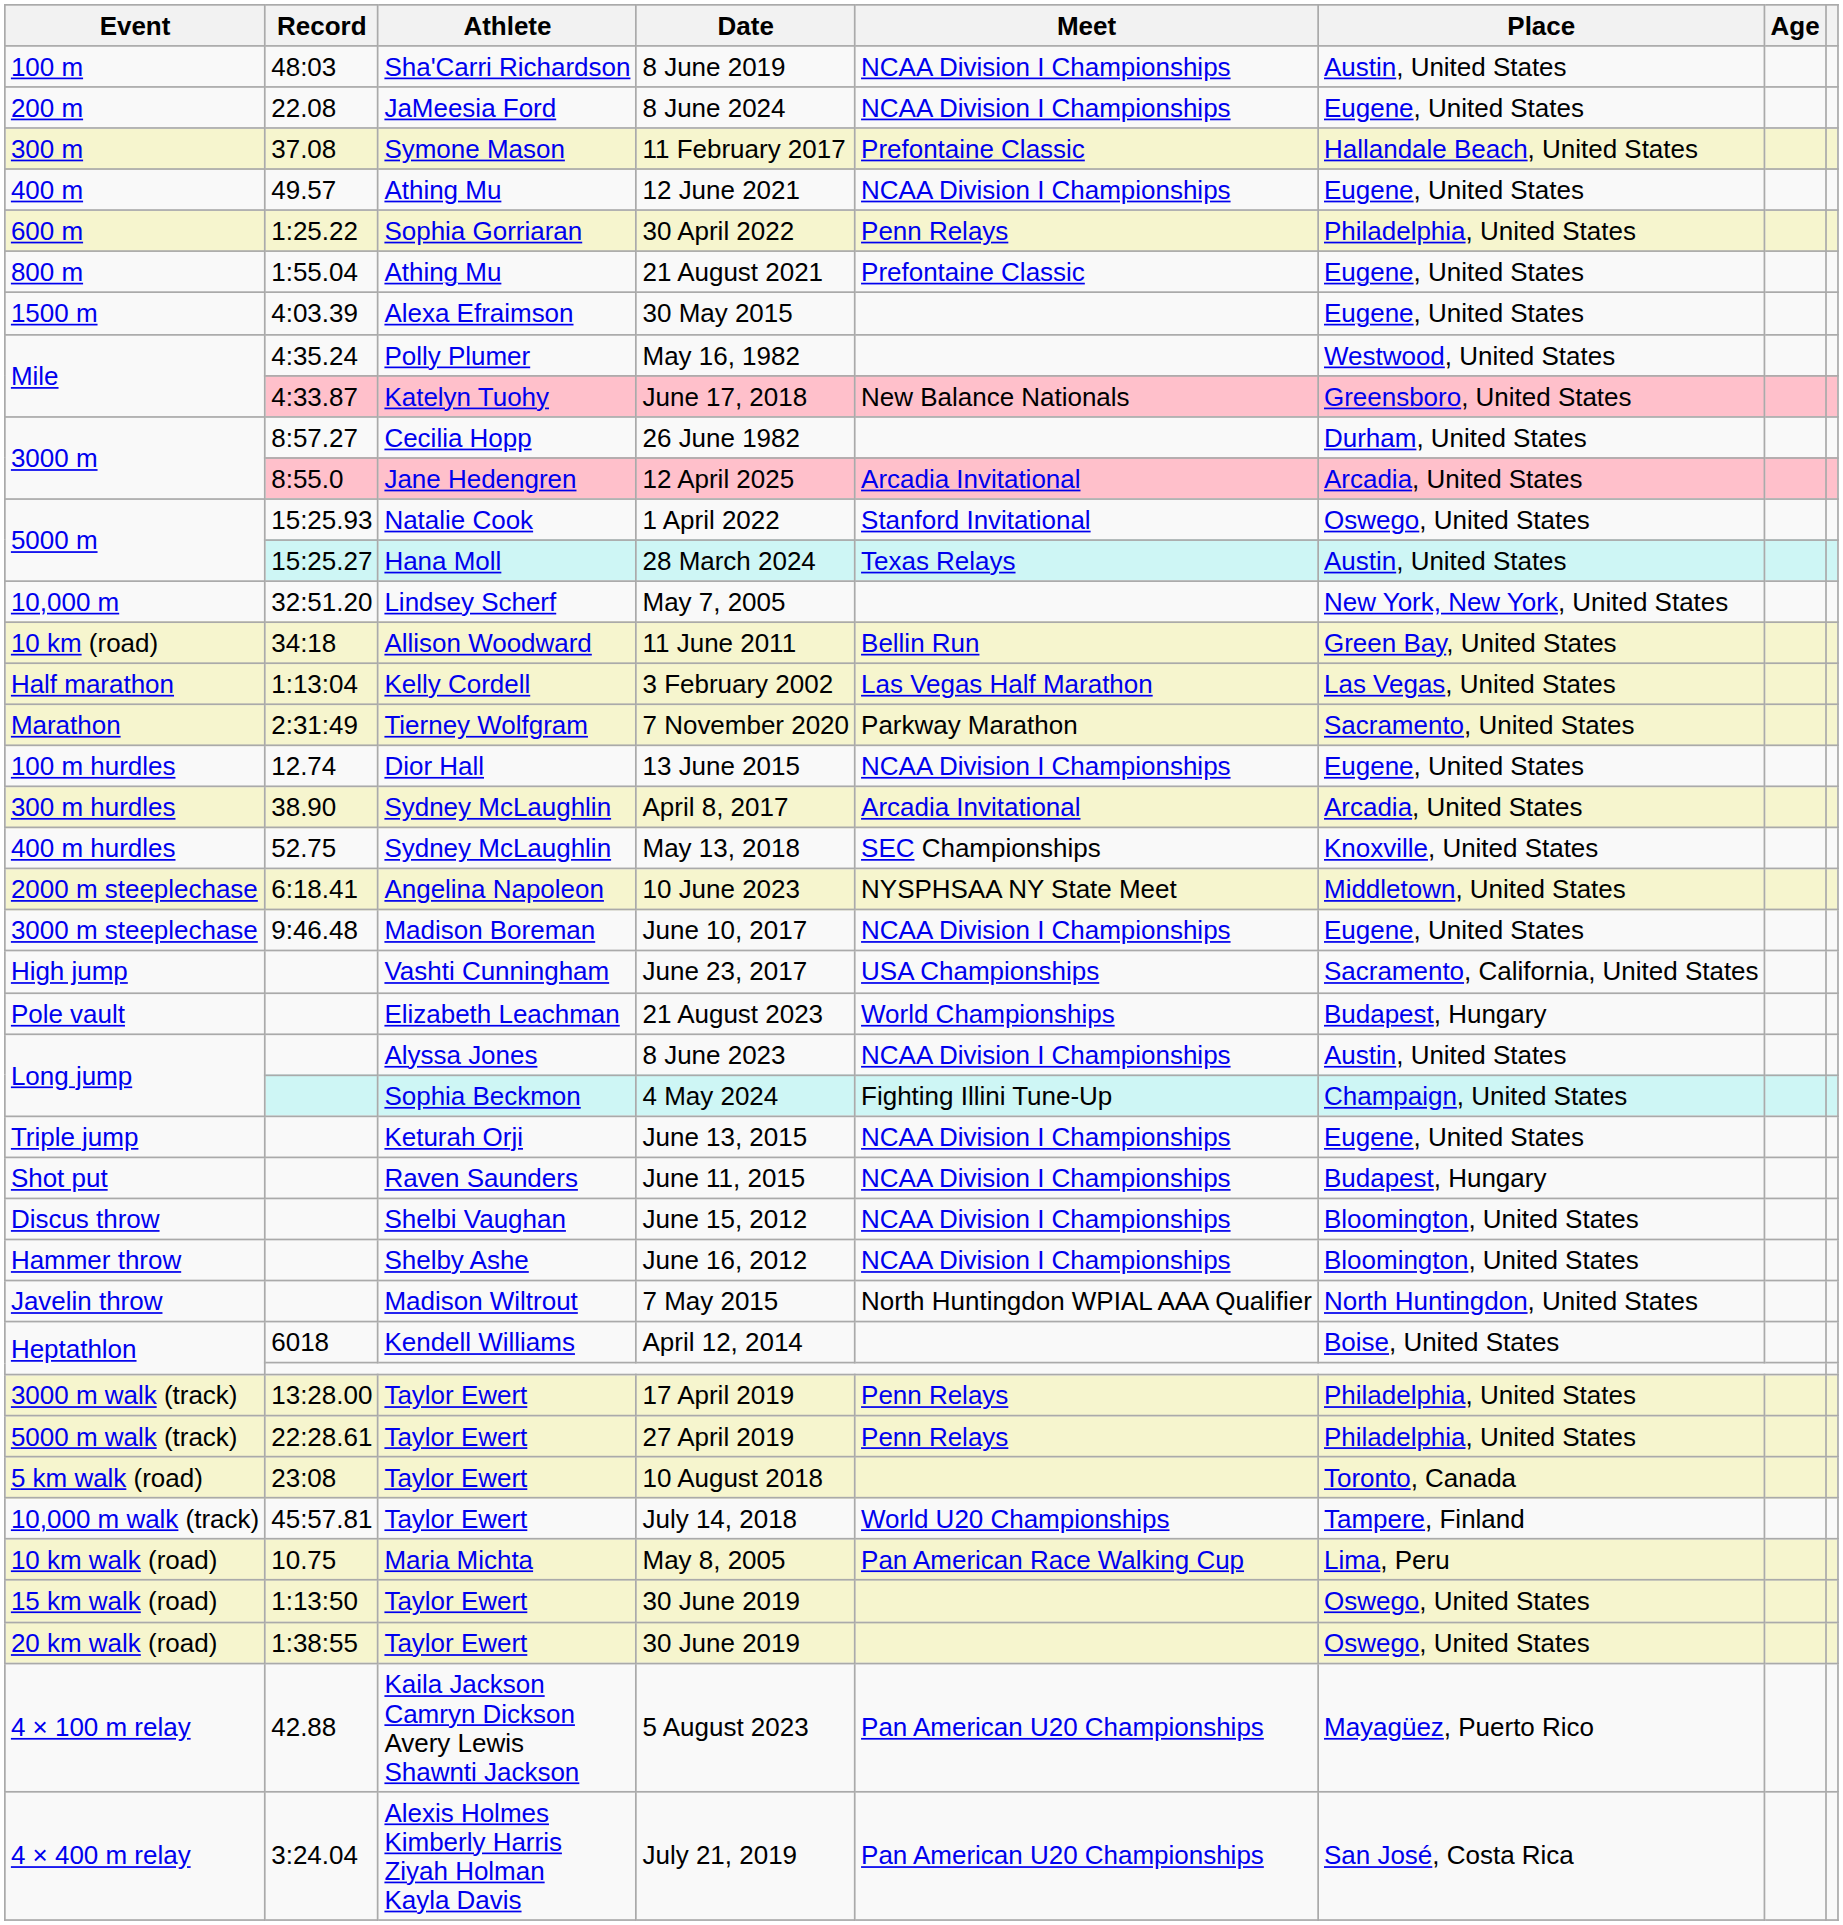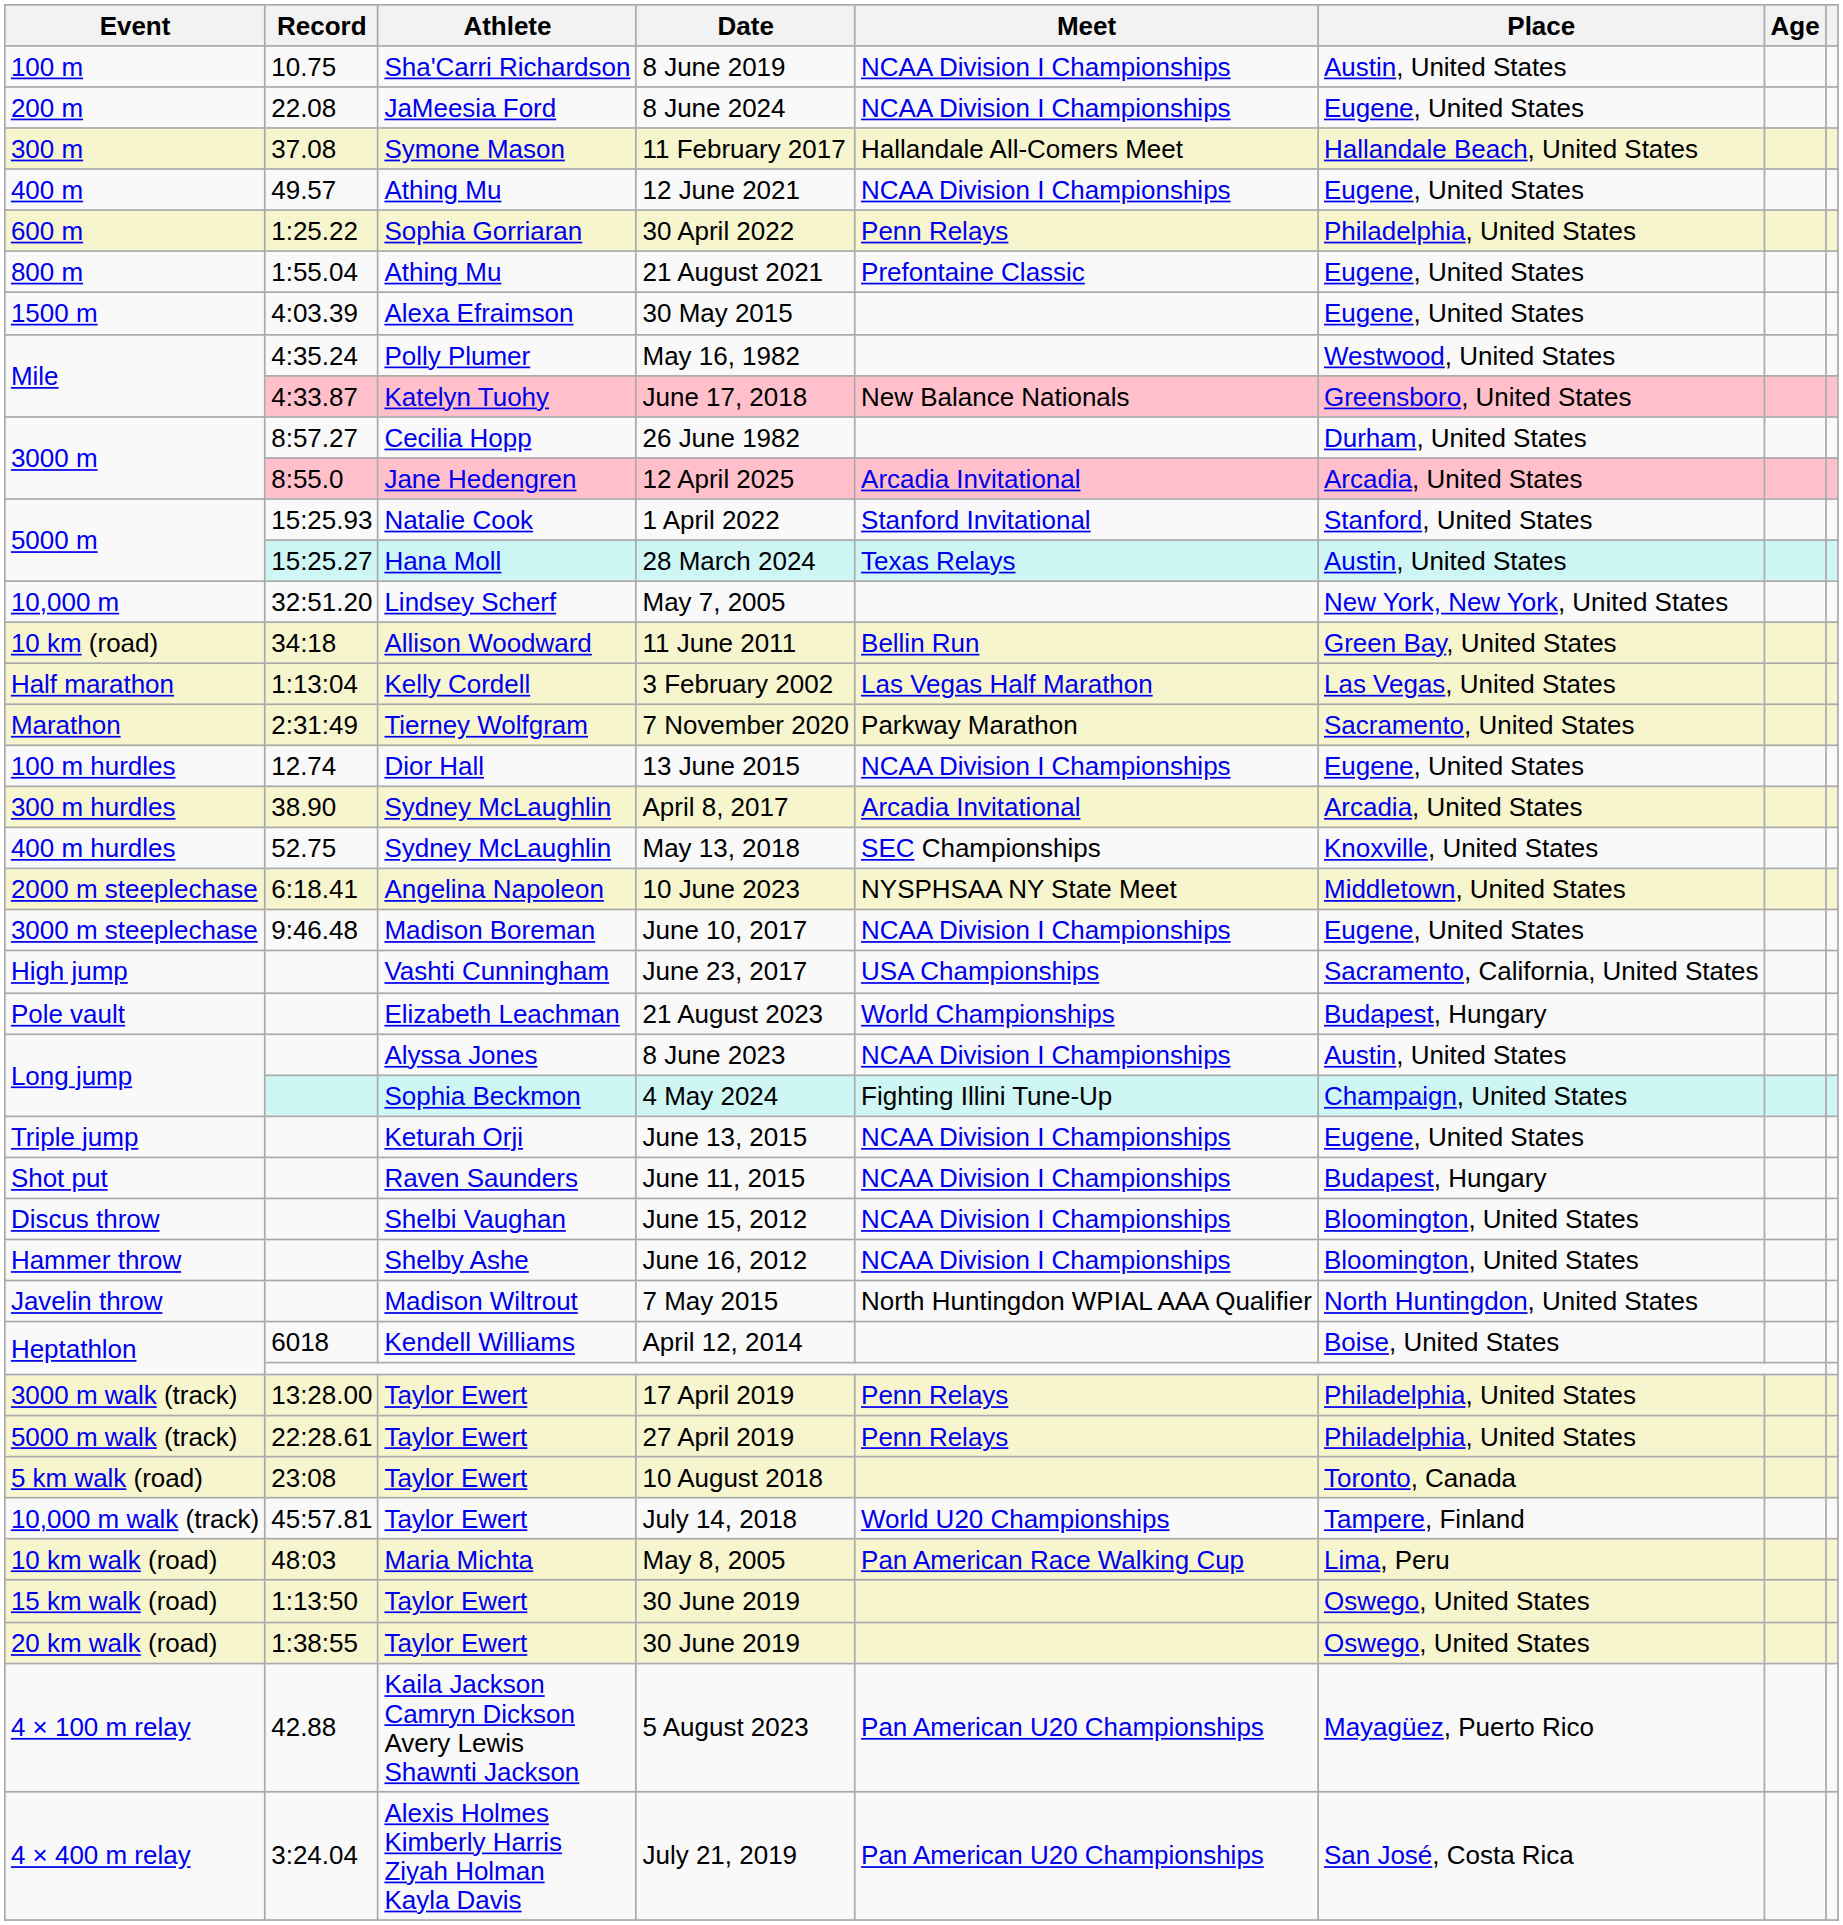8 June 2019 | Record: 48:03 -> 10.75
11 February 2017 | Meet: Prefontaine Classic -> Hallandale All-Comers Meet
1 April 2022 | Place: Oswego, United States -> Stanford, United States
May 8, 2005 | Record: 10.75 -> 48:03
